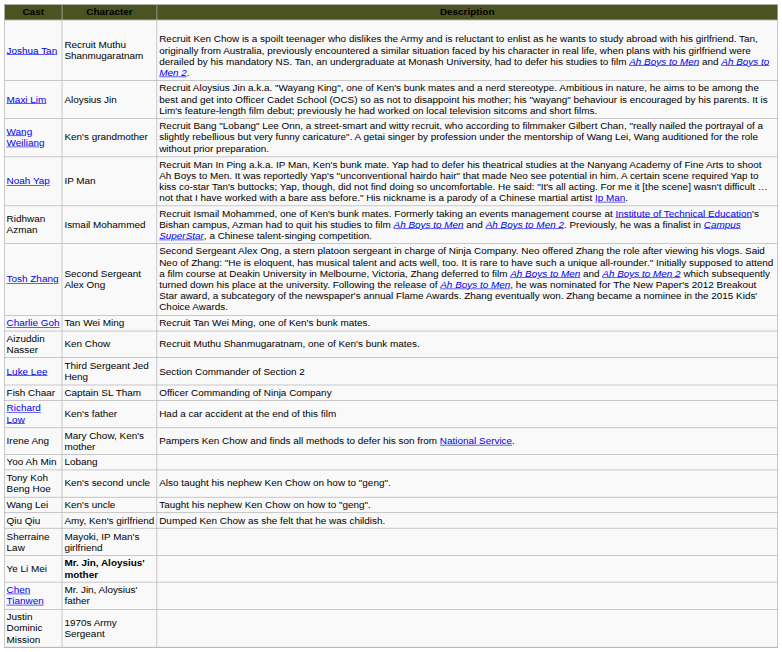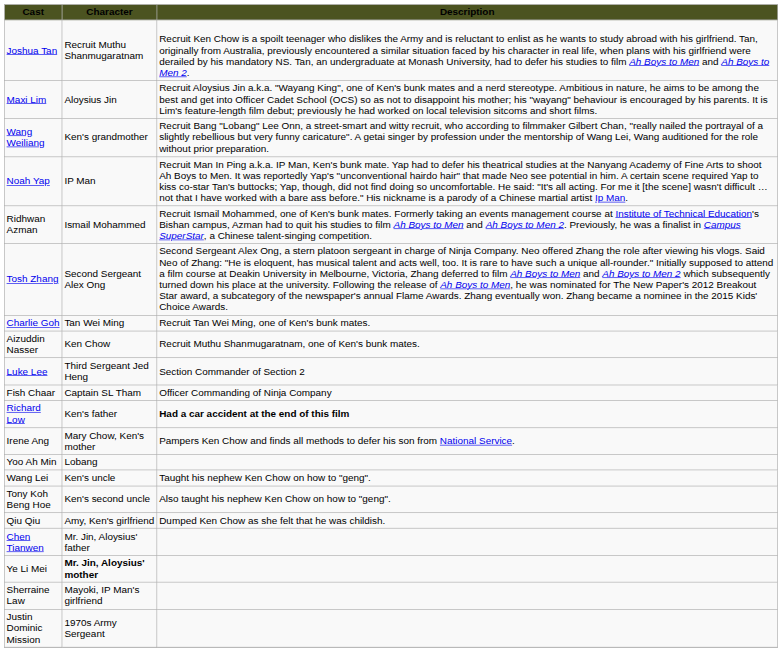Richard Low | Description: normal -> bold
rows swapped: Wang Lei <-> Tony Koh Beng Hoe
rows swapped: Chen Tianwen <-> Sherraine Law
